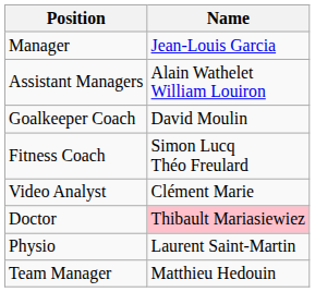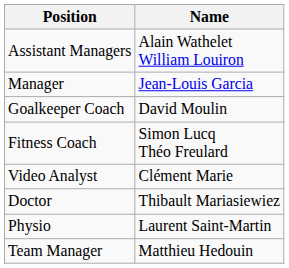rows swapped: Manager <-> Assistant Managers
Doctor | Name: pink background -> no background
